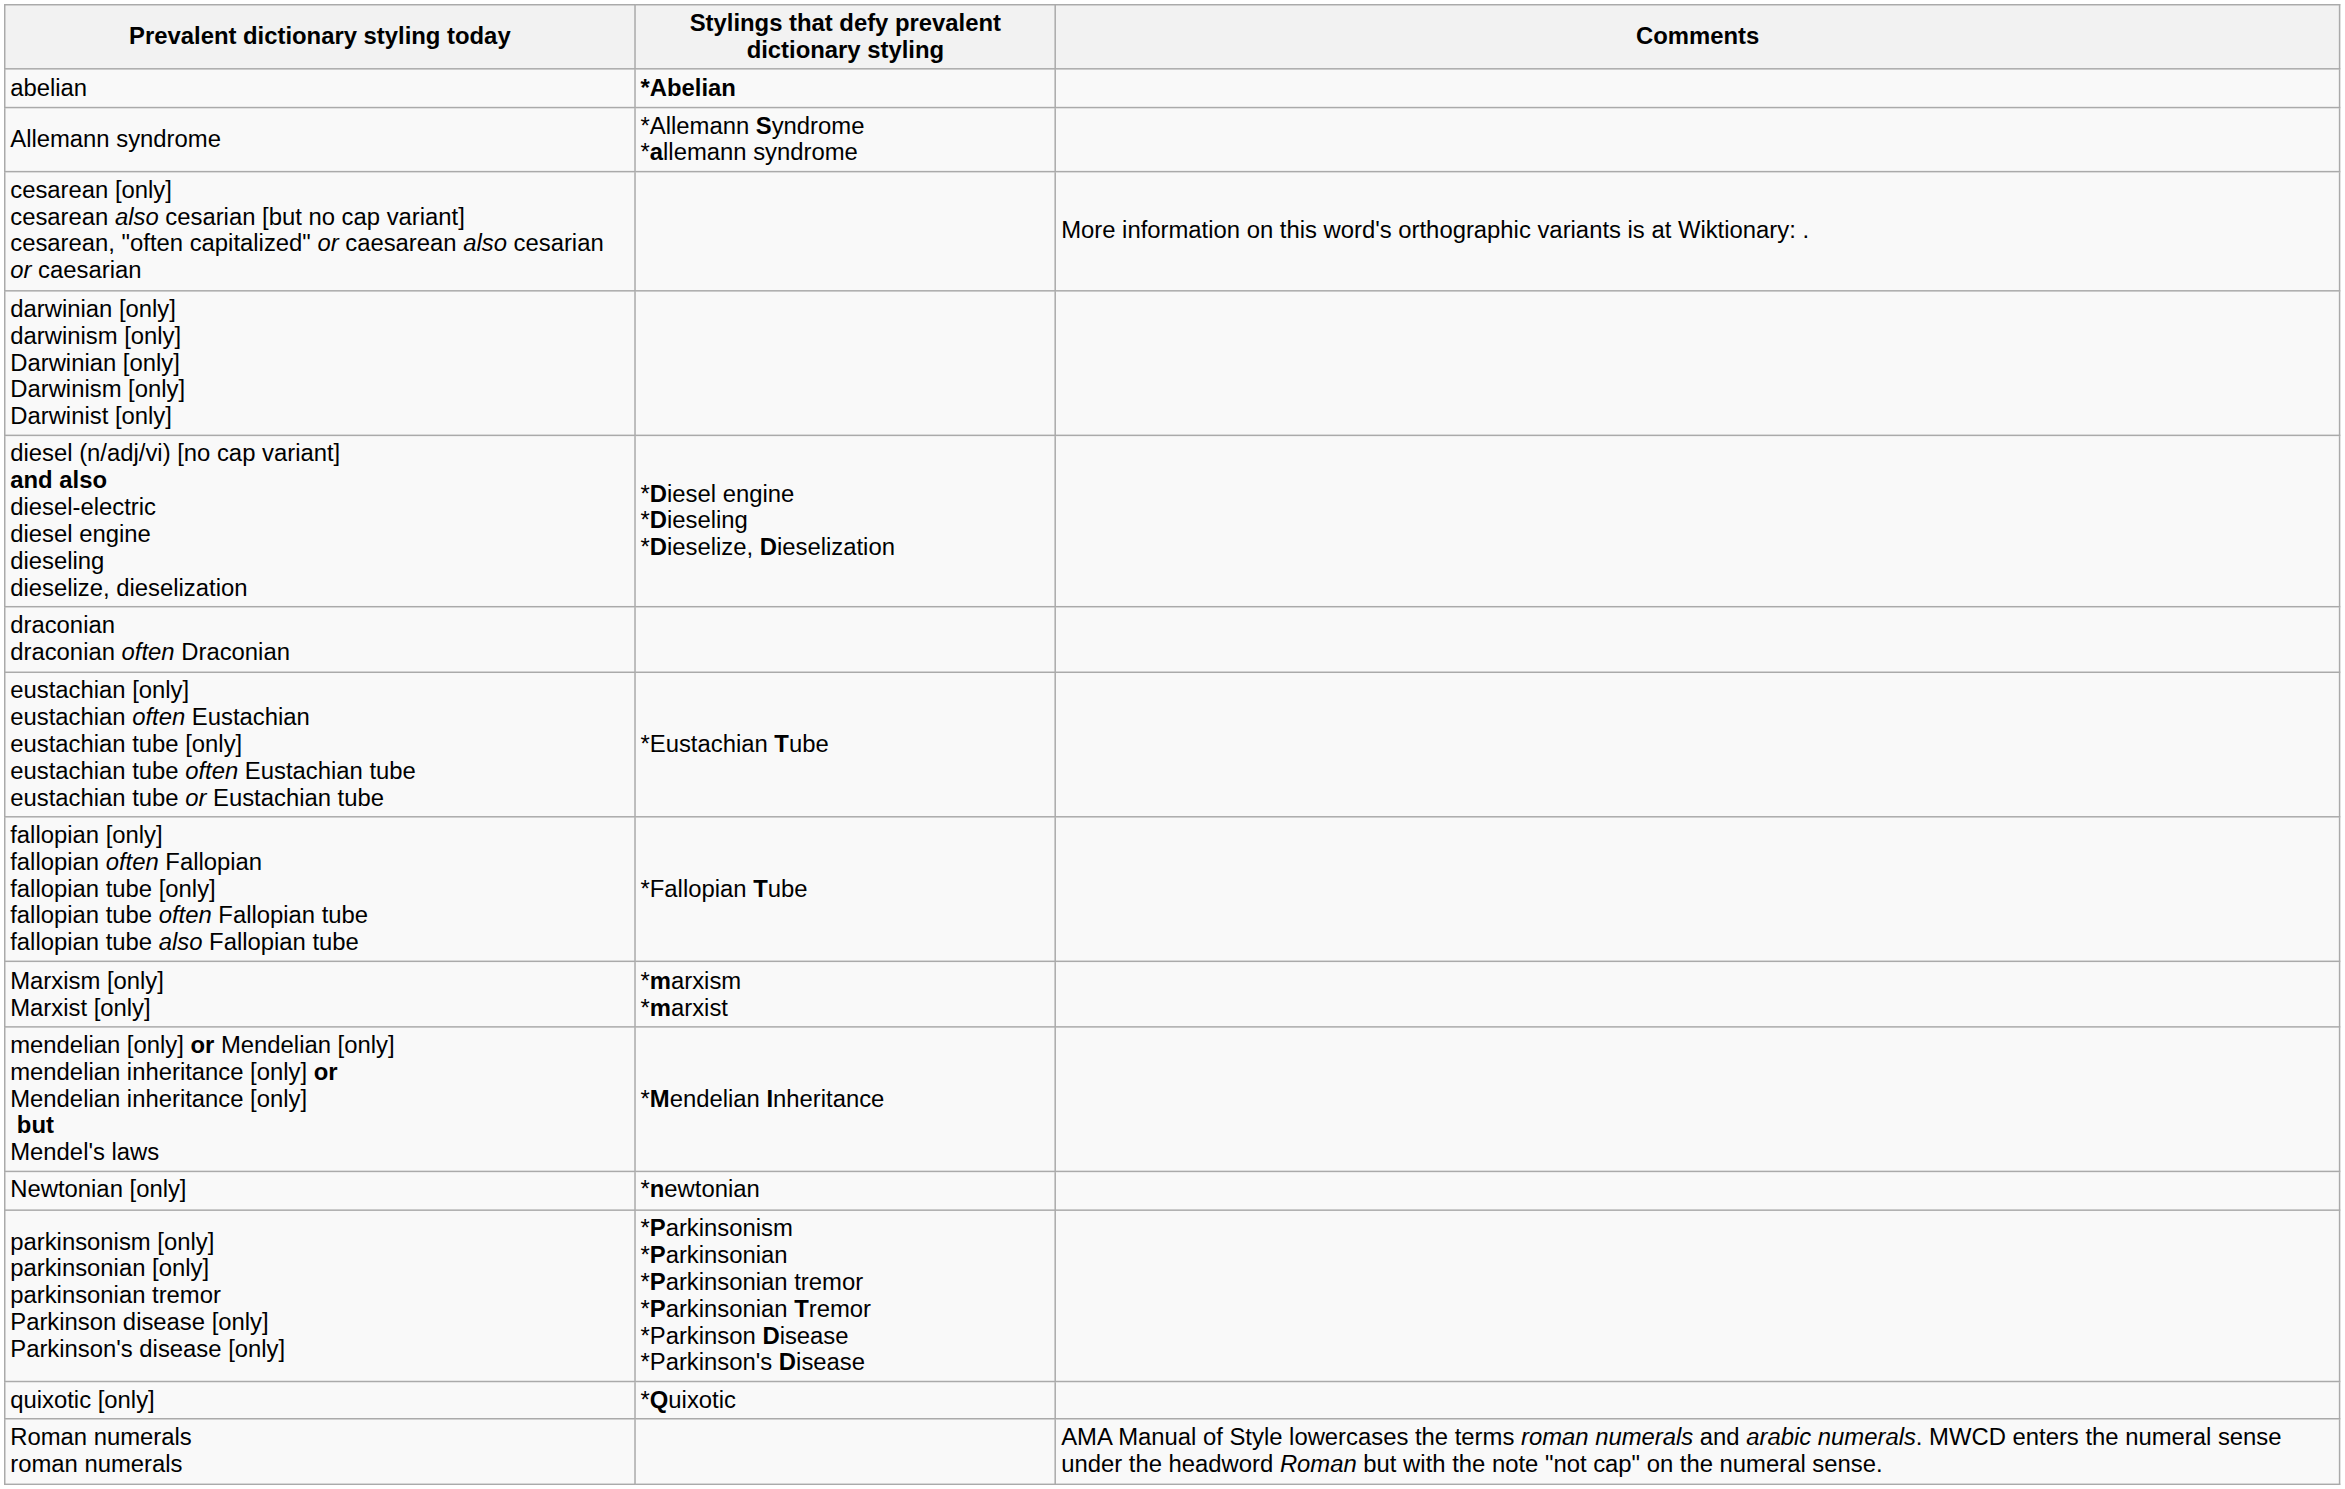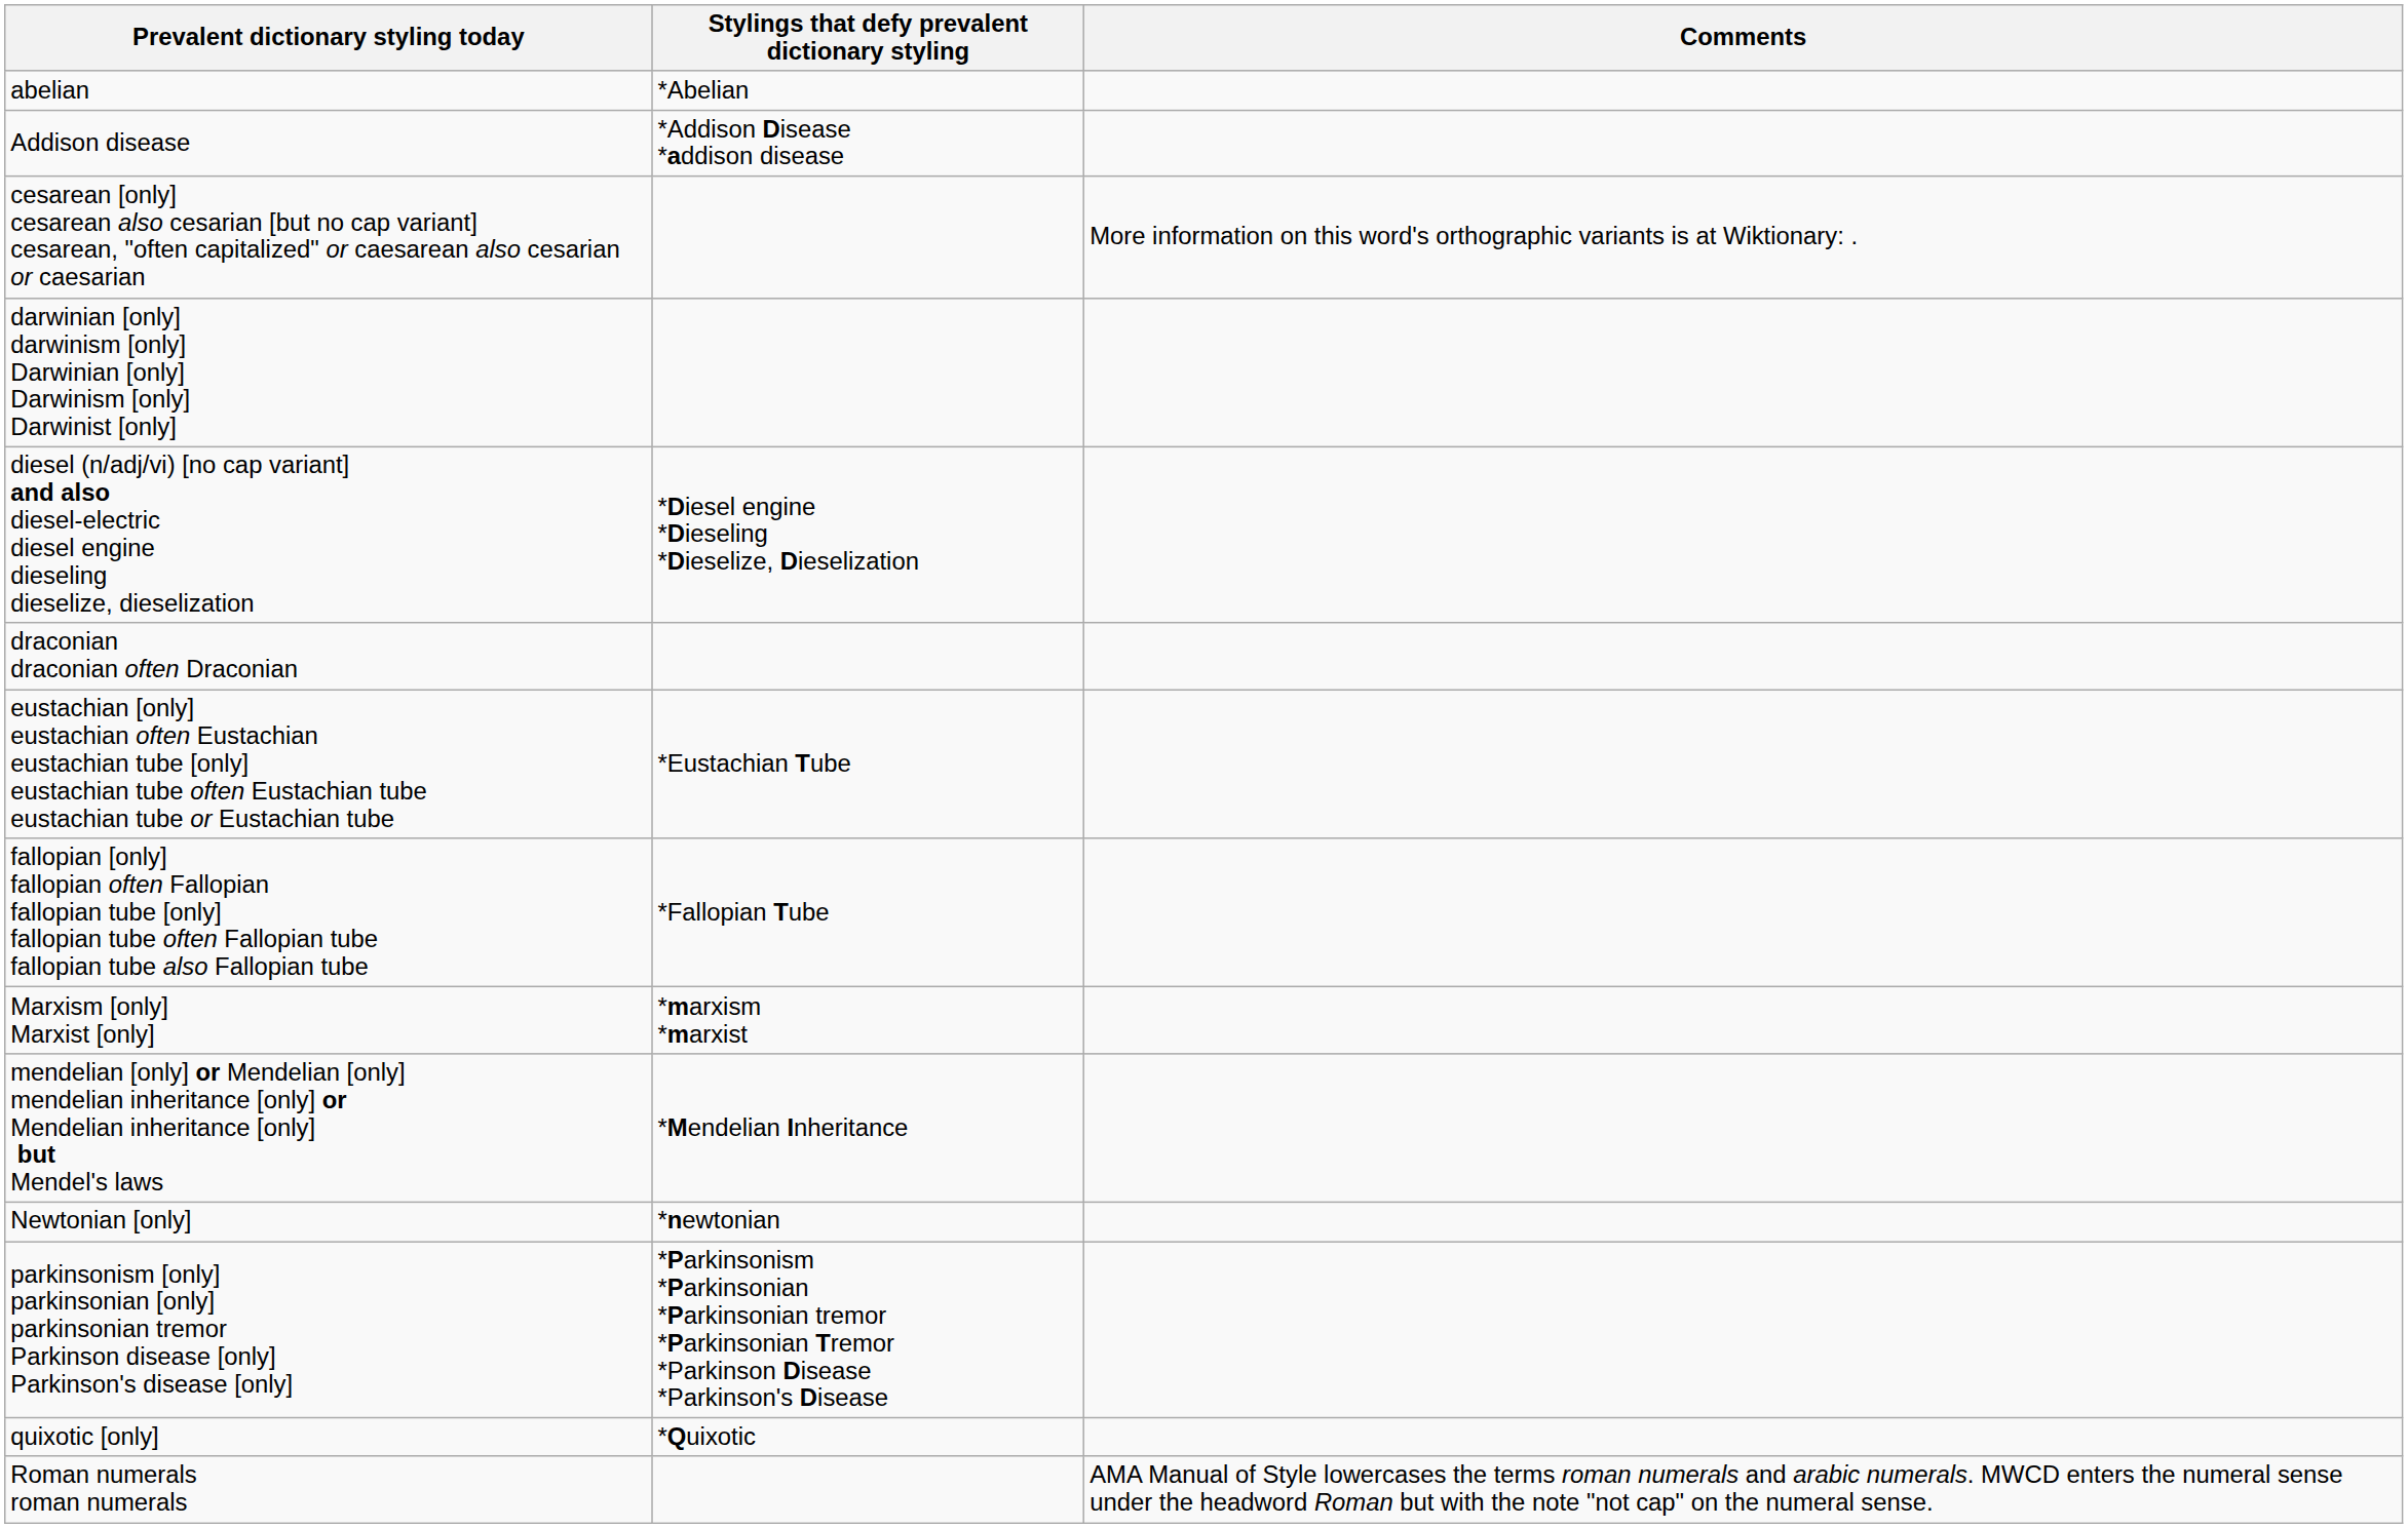abelian | Stylings that defy prevalent dictionary styling: bold -> normal
+ row: Addison disease | *Addison Disease *addison disease
- row: Allemann syndrome | *Allemann Syndrome *allemann syndrome
